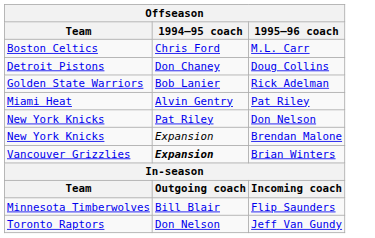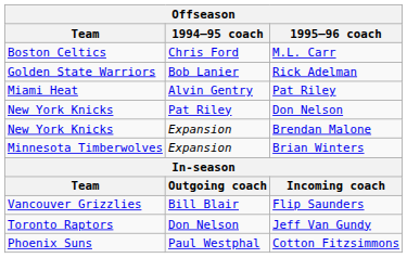- row: Detroit Pistons | Don Chaney | Doug Collins
Brian Winters | Team: Vancouver Grizzlies -> Minnesota Timberwolves
Brian Winters | 1994–95 coach: bold -> normal
Flip Saunders | Team: Minnesota Timberwolves -> Vancouver Grizzlies
+ row: Phoenix Suns | Paul Westphal | Cotton Fitzsimmons
